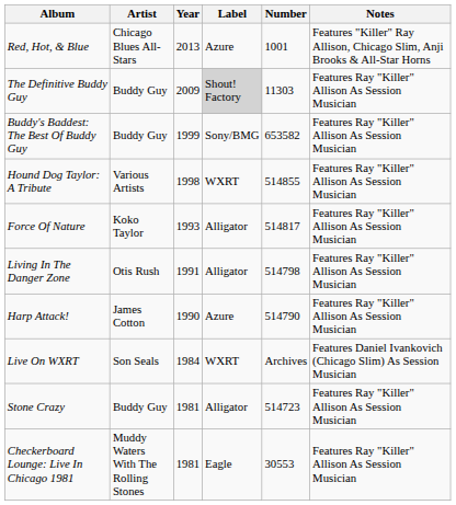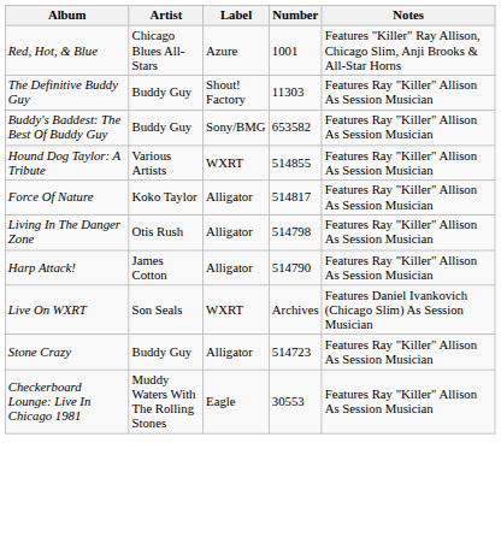- column: Year | 2013 | 2009 | 1999 | 1998 | 1993 | 1991 | 1990 | 1984 | 1981 | 1981
The Definitive Buddy Guy | Label: lightgrey background -> no background
Harp Attack! | Label: Azure -> Alligator
